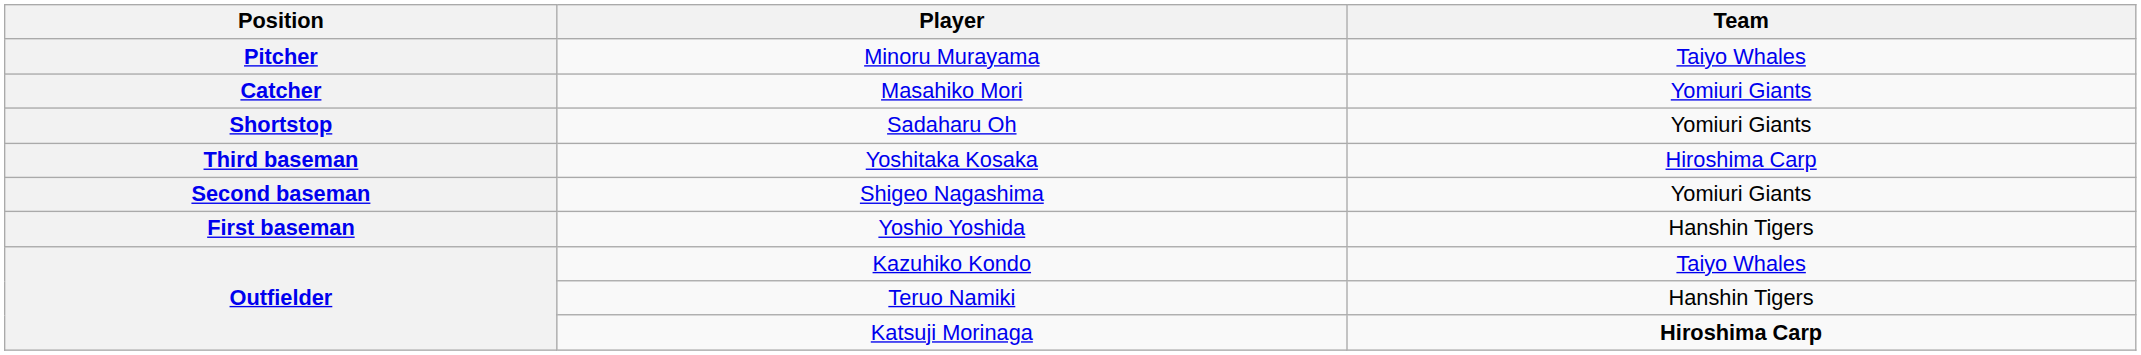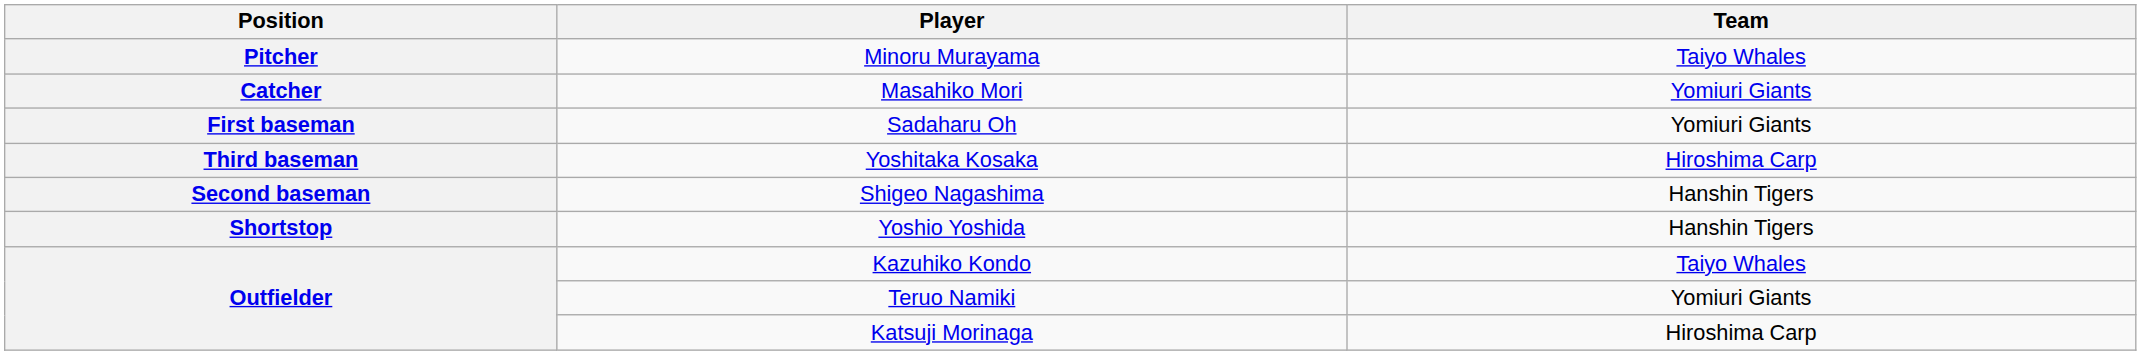Sadaharu Oh | Position: Shortstop -> First baseman
Shigeo Nagashima | Team: Yomiuri Giants -> Hanshin Tigers
Yoshio Yoshida | Position: First baseman -> Shortstop
Teruo Namiki | Team: Hanshin Tigers -> Yomiuri Giants
Katsuji Morinaga | Team: bold -> normal
